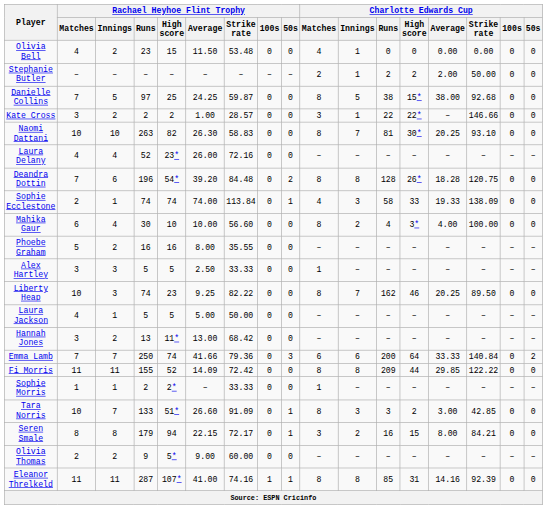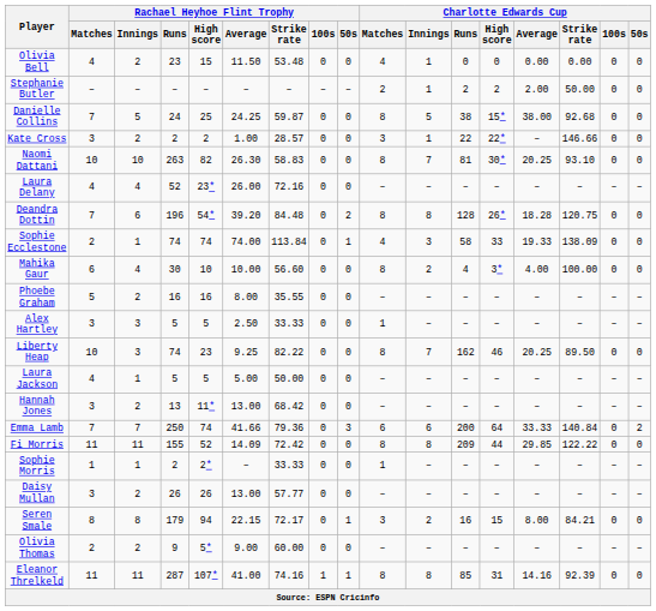Danielle Collins | Rachael Heyhoe Flint Trophy / Runs: 97 -> 24
+ row: Daisy Mullan | 3 | 2 | 26 | 26 | 13.00 | 57.77 | 0 | 0 | – | – | – | – | – | – | – | –
- row: Tara Norris | 10 | 7 | 133 | 51* | 26.60 | 91.09 | 0 | 1 | 8 | 3 | 3 | 2 | 3.00 | 42.85 | 0 | 0
